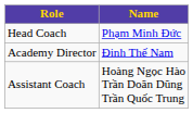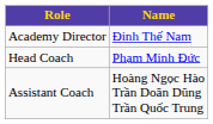rows swapped: Academy Director <-> Head Coach
